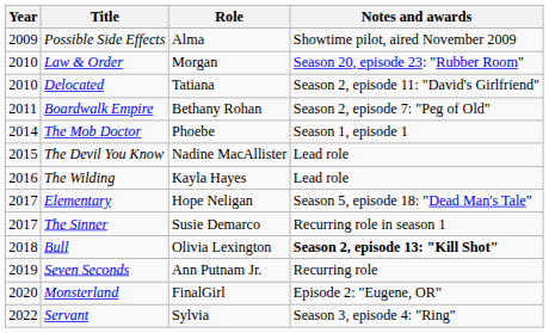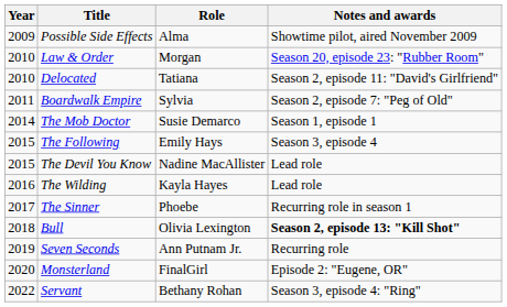Boardwalk Empire | Role: Bethany Rohan -> Sylvia
The Mob Doctor | Role: Phoebe -> Susie Demarco
+ row: 2015 | The Following | Emily Hays | Season 3, episode 4
- row: 2017 | Elementary | Hope Neligan | Season 5, episode 18: "Dead Man's Tale"
The Sinner | Role: Susie Demarco -> Phoebe
Servant | Role: Sylvia -> Bethany Rohan
